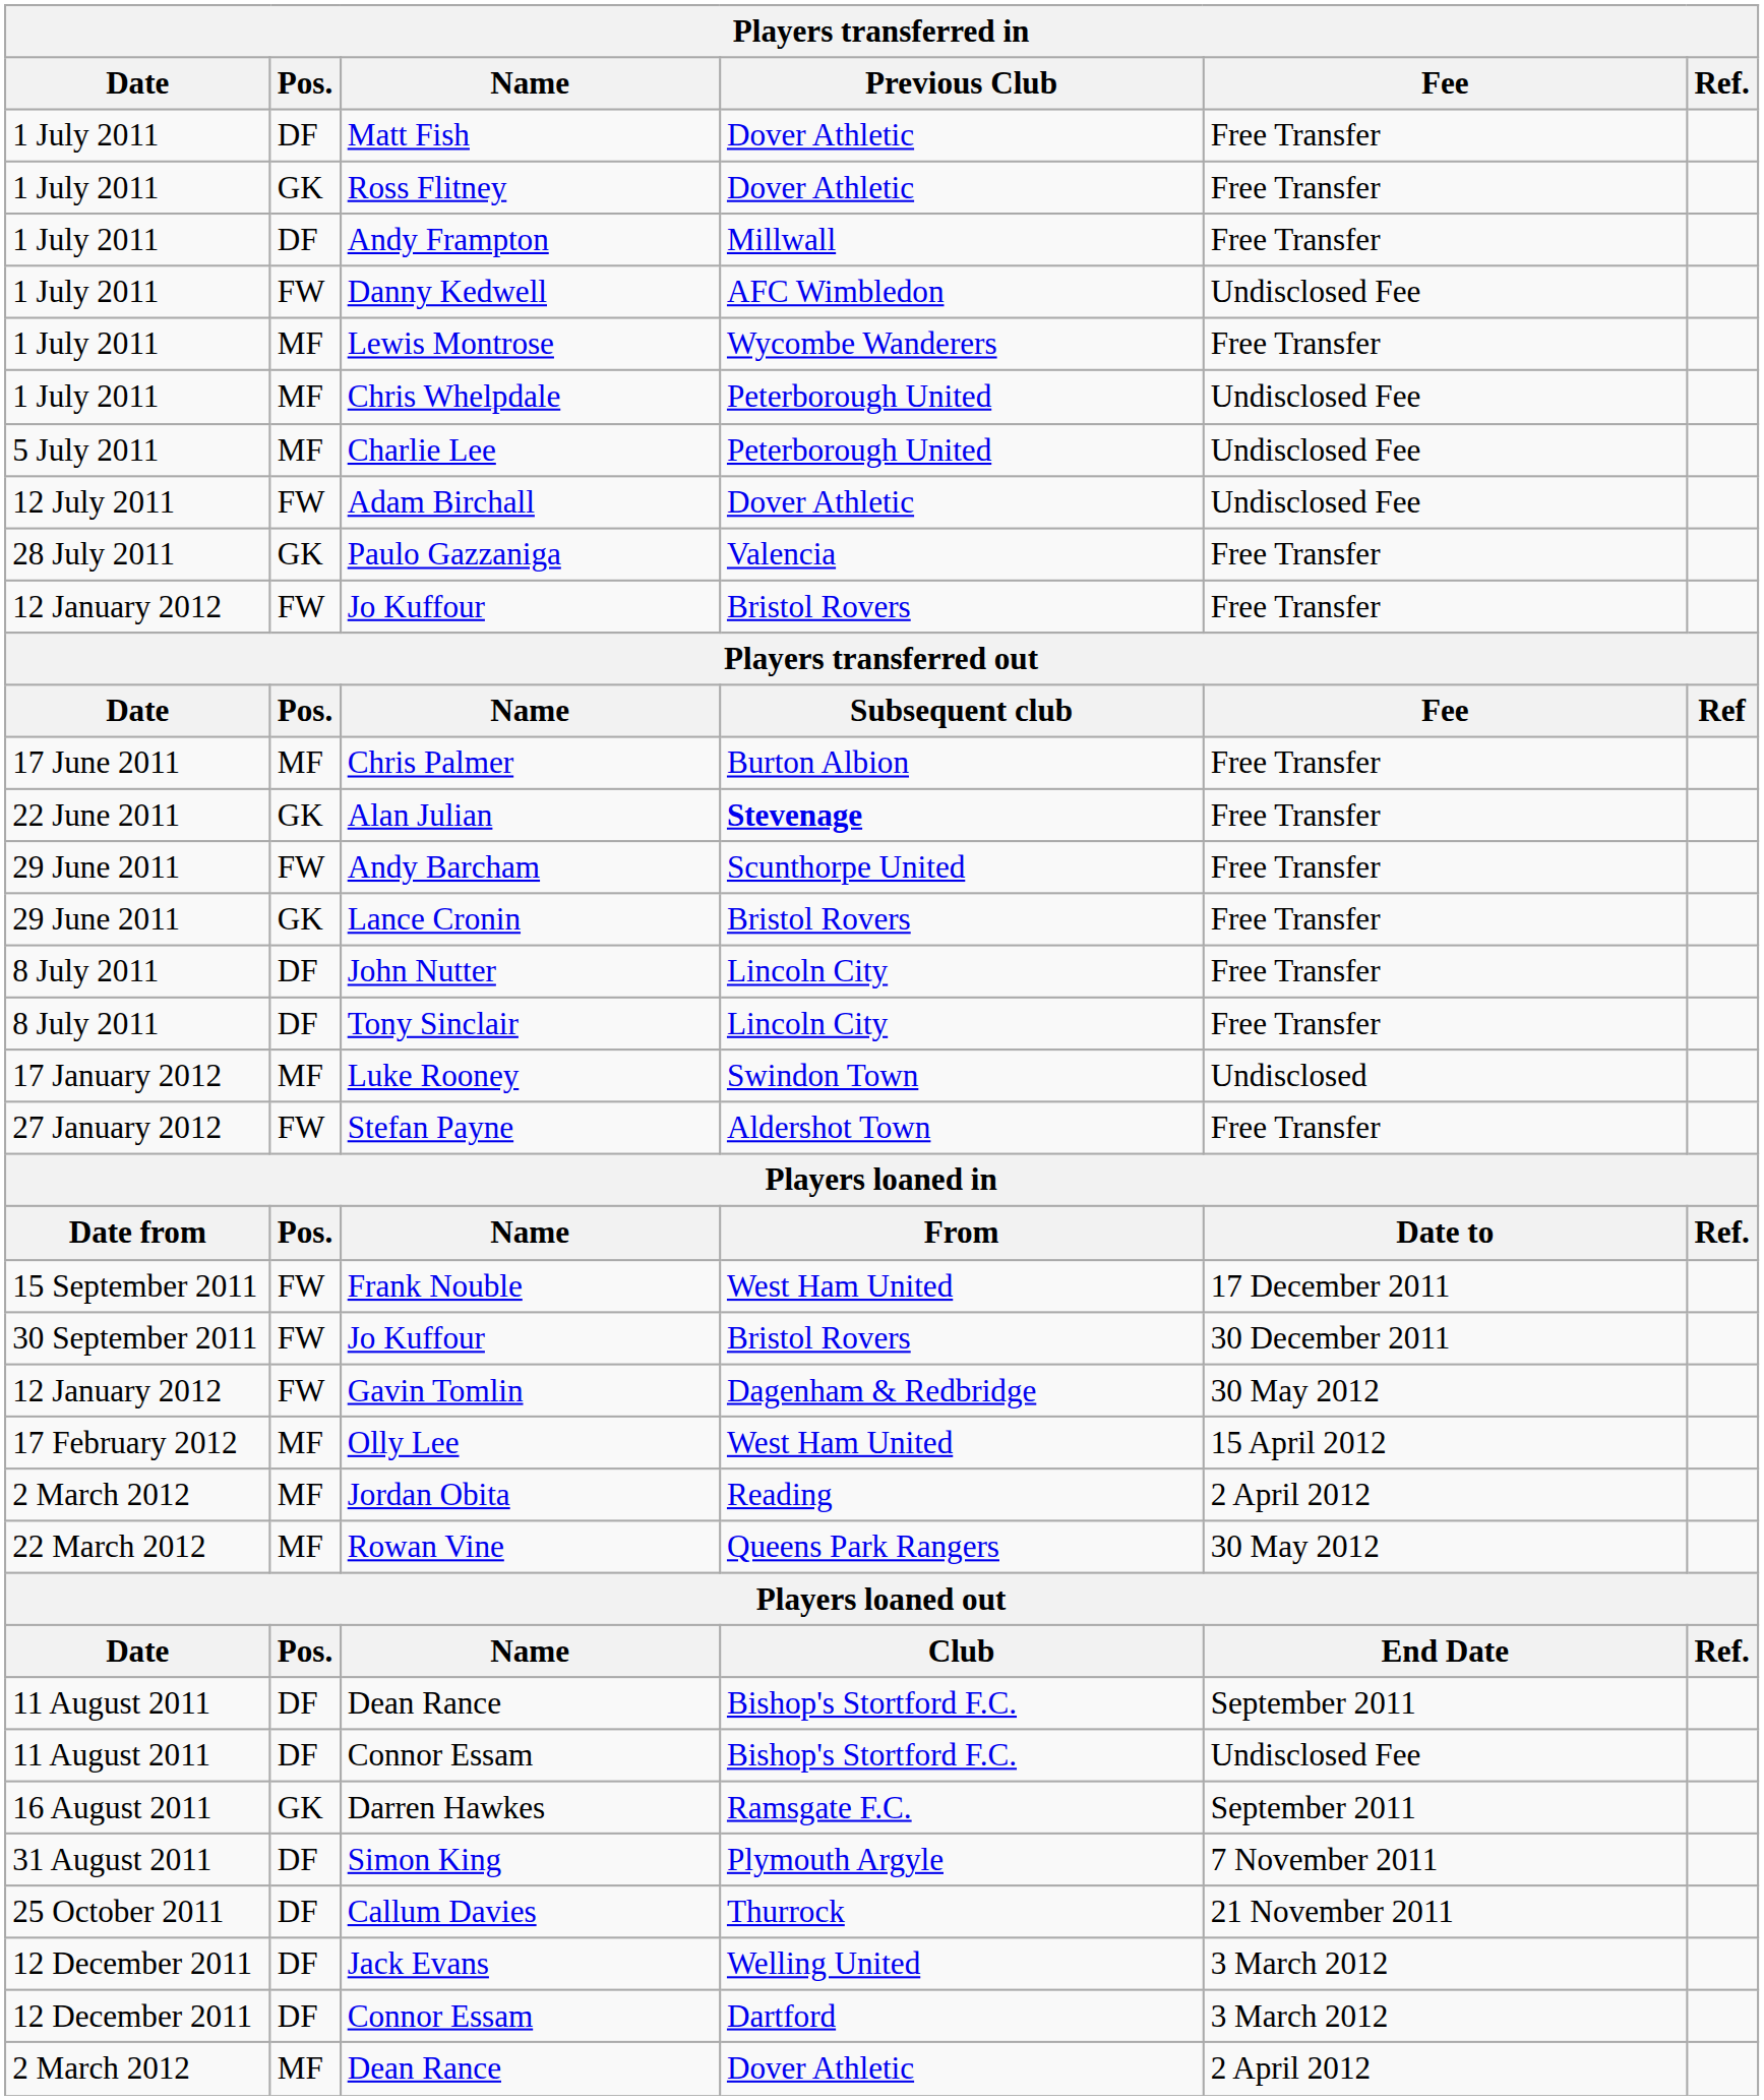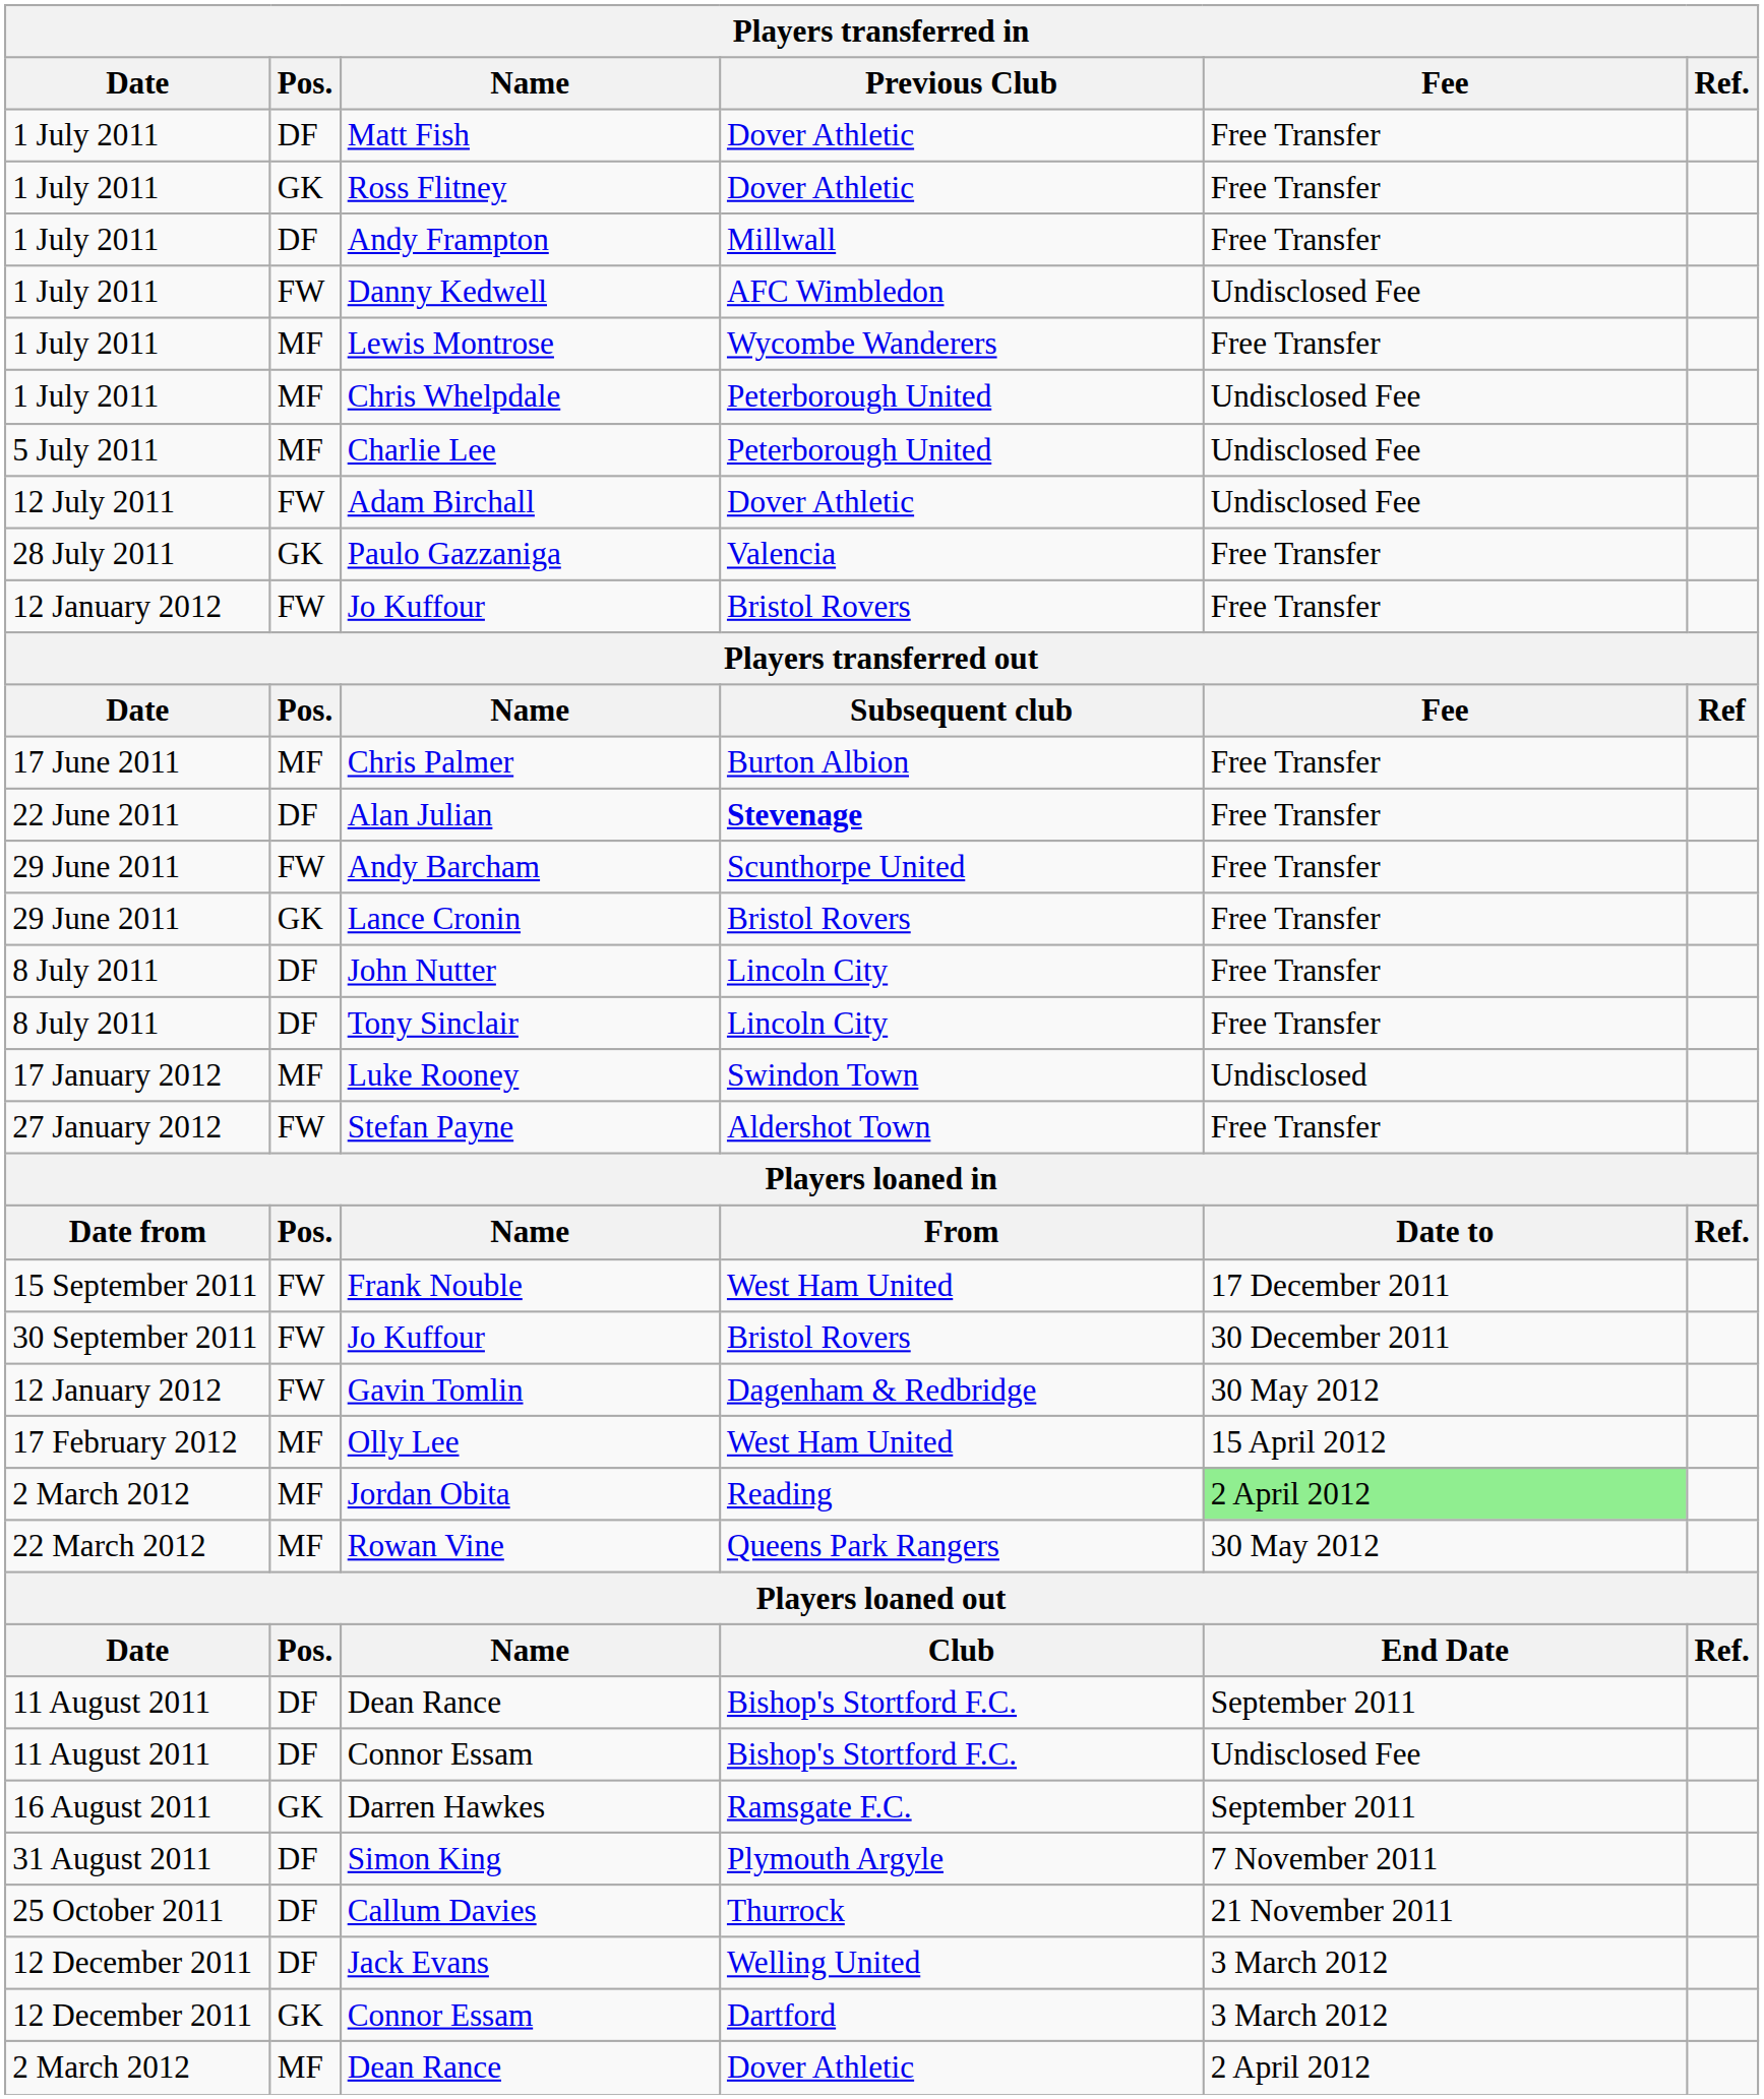Alan Julian | Pos.: GK -> DF
Jordan Obita | Fee: no background -> lightgreen background
12 December 2011 / Connor Essam | Pos.: DF -> GK
